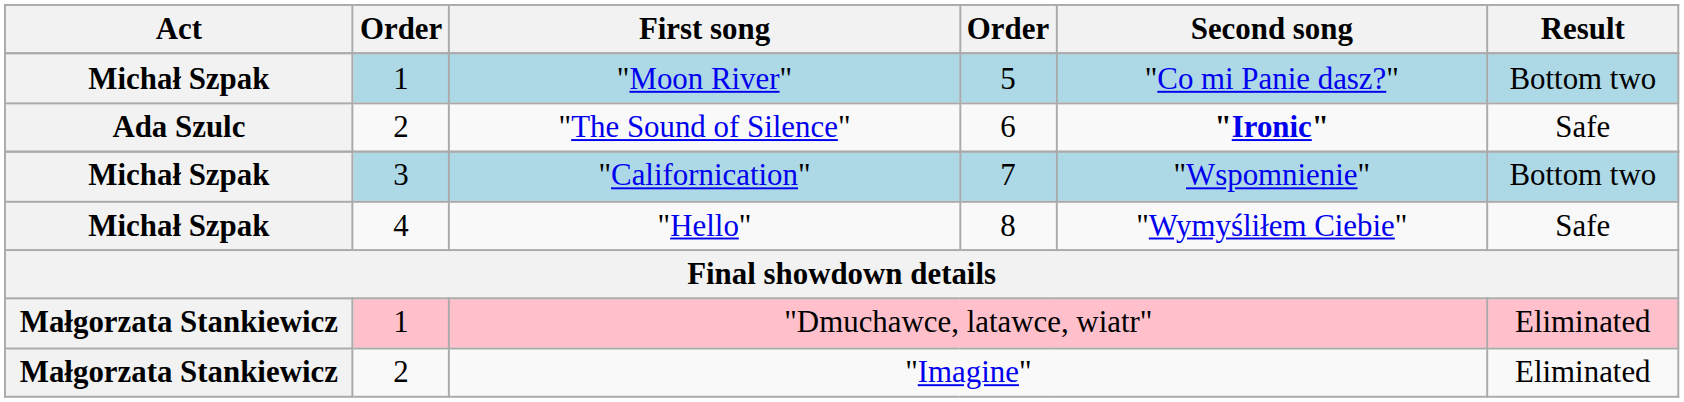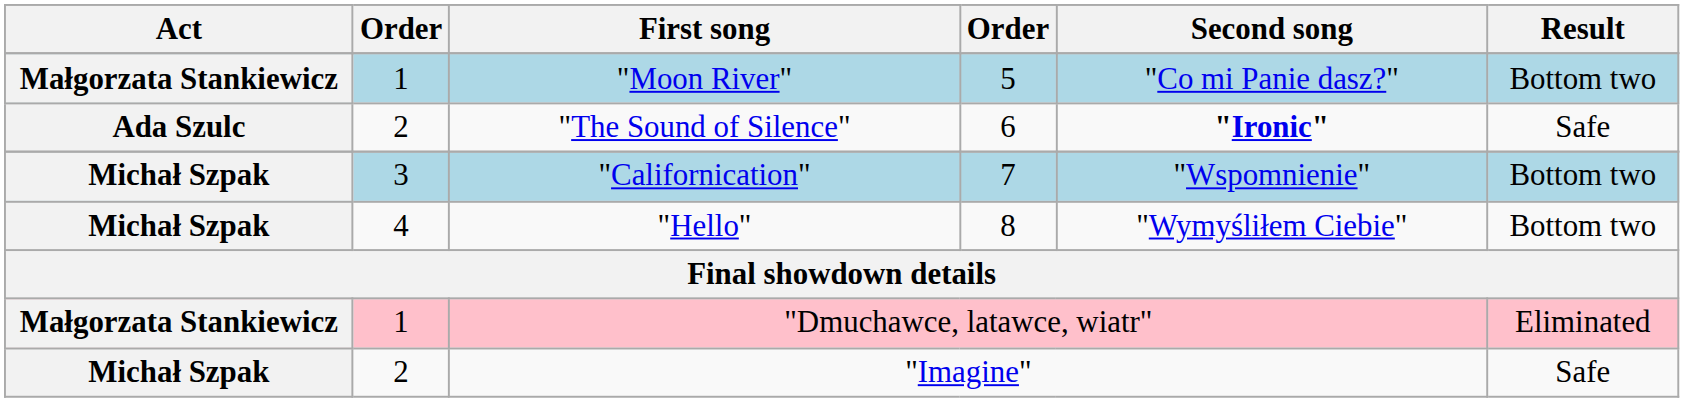"Moon River" | Act: Michał Szpak -> Małgorzata Stankiewicz
"Hello" | Result: Safe -> Bottom two
"Imagine" | Act: Małgorzata Stankiewicz -> Michał Szpak
"Imagine" | Result: Eliminated -> Safe
